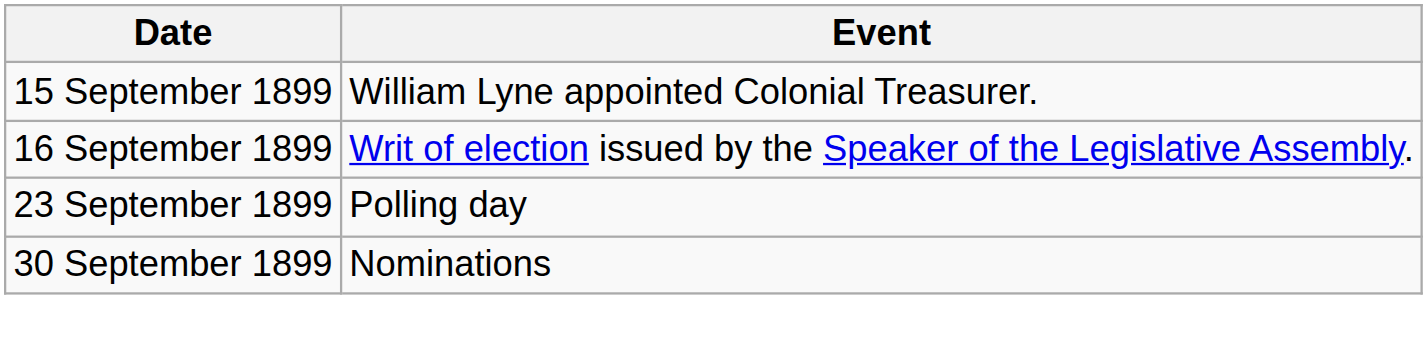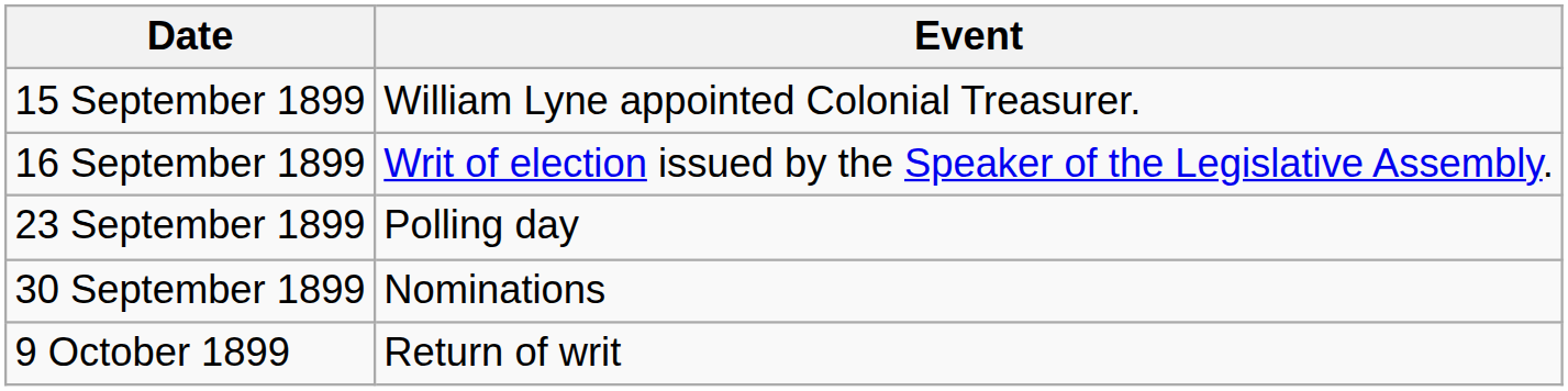+ row: 9 October 1899 | Return of writ
